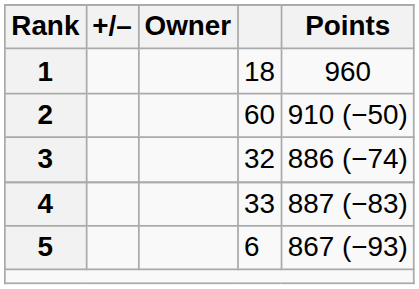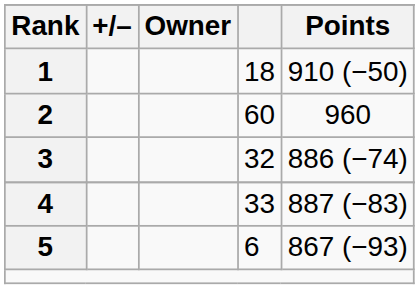1 | Points: 960 -> 910 (−50)
2 | Points: 910 (−50) -> 960
